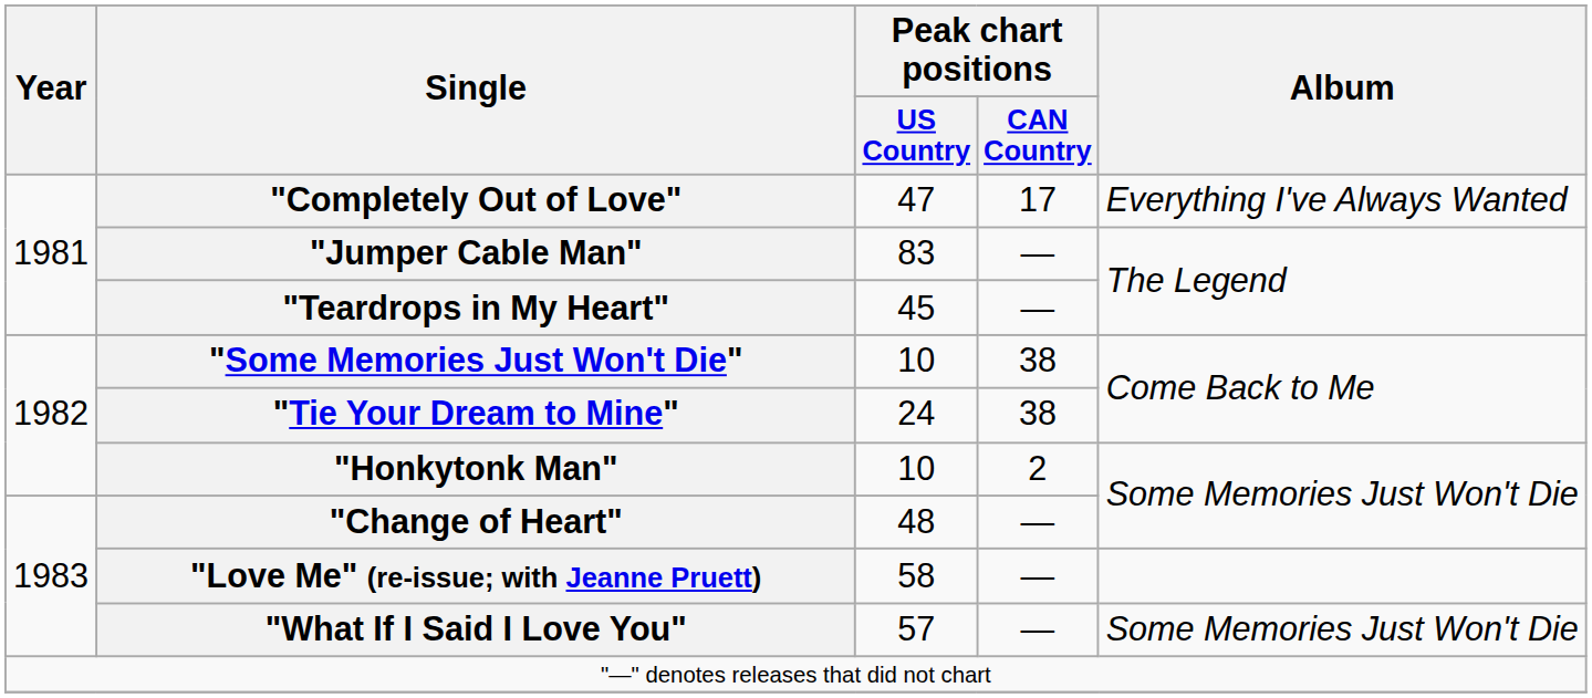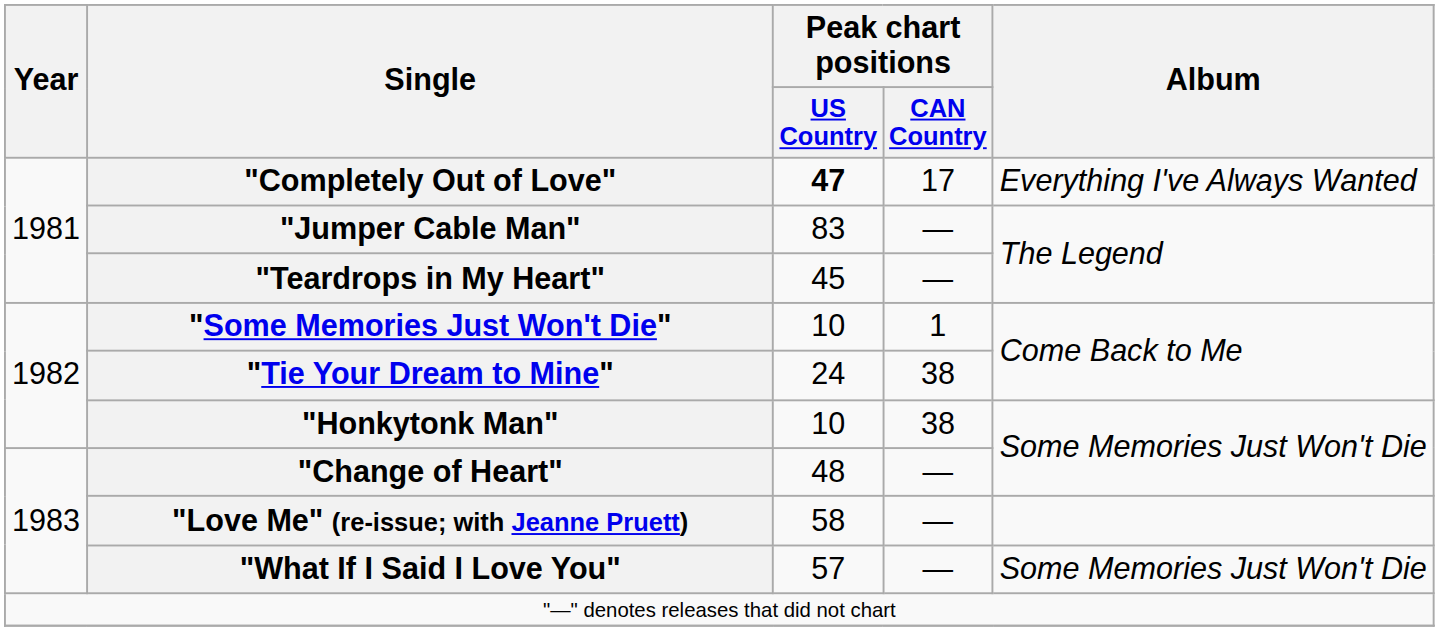"Completely Out of Love" | Peak chart positions / US Country: normal -> bold
"Some Memories Just Won't Die" | Peak chart positions / CAN Country: 38 -> 1
"Honkytonk Man" | Peak chart positions / CAN Country: 2 -> 38
